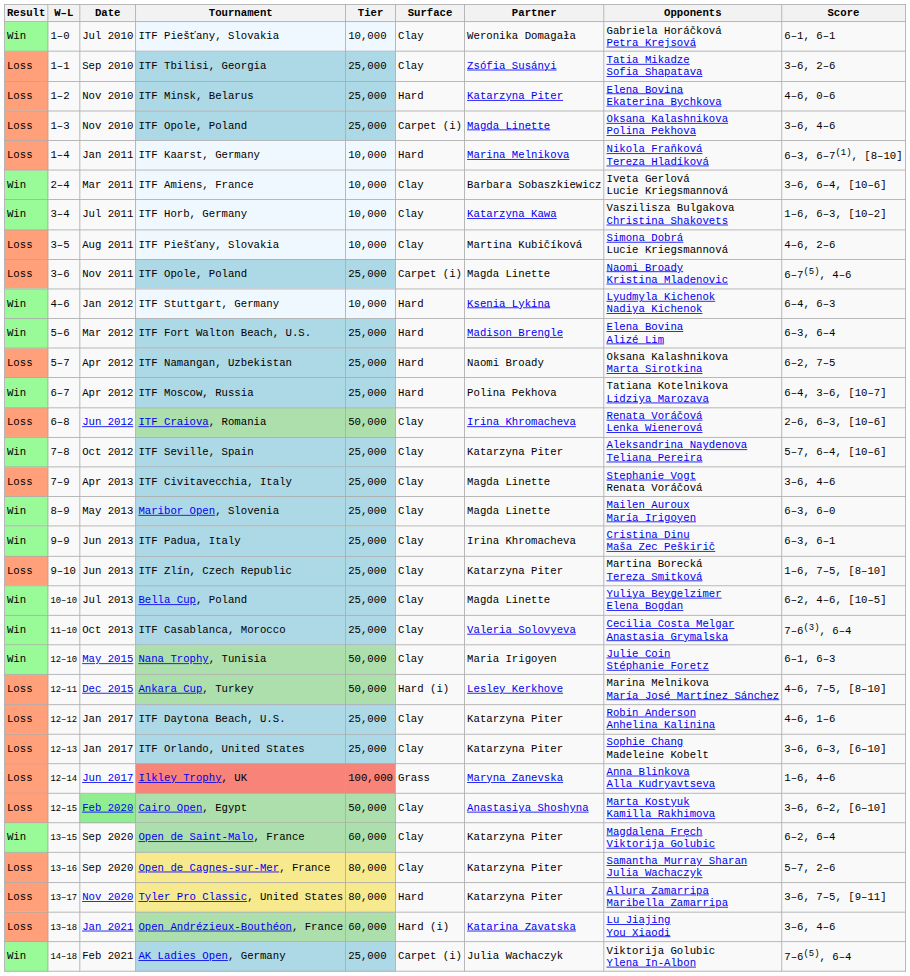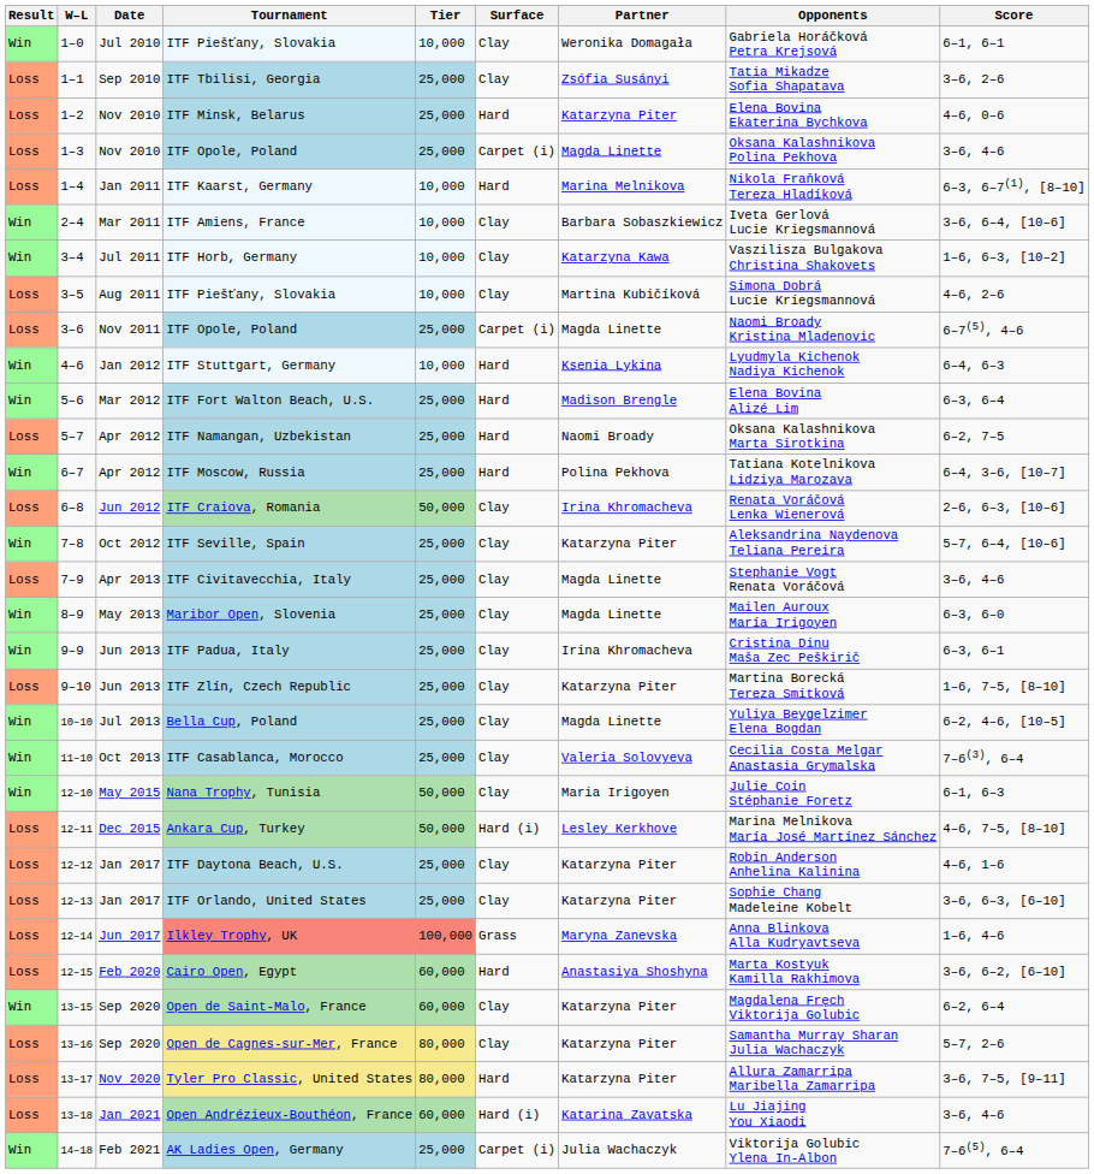Cairo Open, Egypt | Date: lightgreen background -> no background
Cairo Open, Egypt | Tier: 50,000 -> 60,000
Cairo Open, Egypt | Surface: Clay -> Hard
